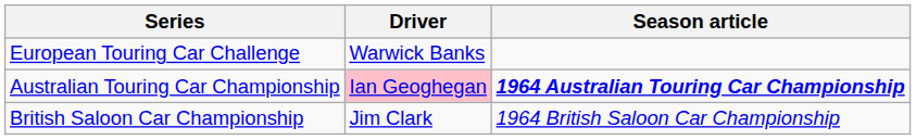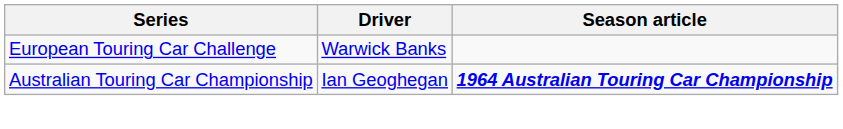Australian Touring Car Championship | Driver: pink background -> no background
- row: British Saloon Car Championship | Jim Clark | 1964 British Saloon Car Championship
